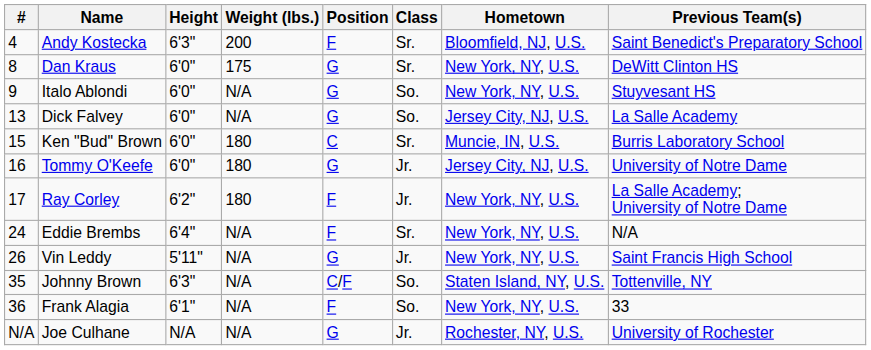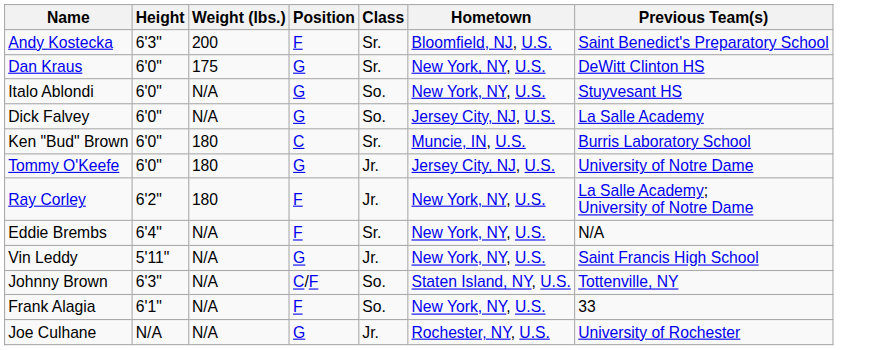- column: # | 4 | 8 | 9 | 13 | 15 | 16 | 17 | 24 | 26 | 35 | 36 | N/A
